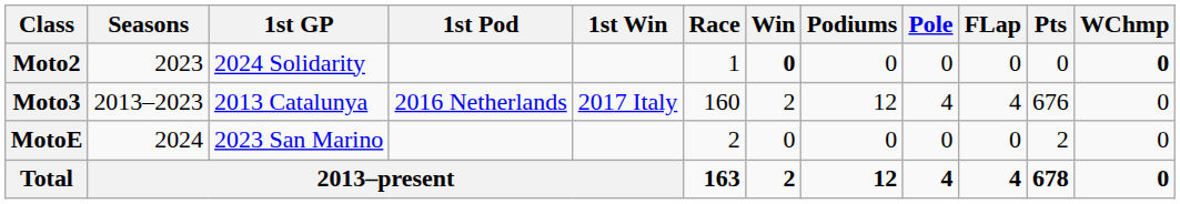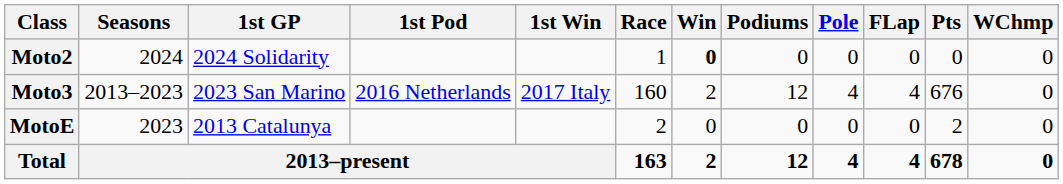Moto2 | Seasons: 2023 -> 2024
Moto2 | WChmp: bold -> normal
Moto3 | 1st GP: 2013 Catalunya -> 2023 San Marino
MotoE | Seasons: 2024 -> 2023
MotoE | 1st GP: 2023 San Marino -> 2013 Catalunya
